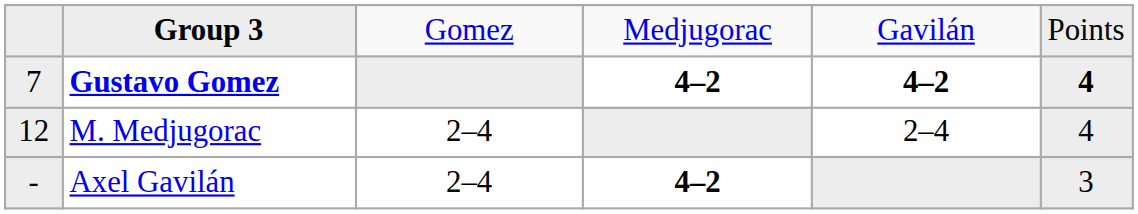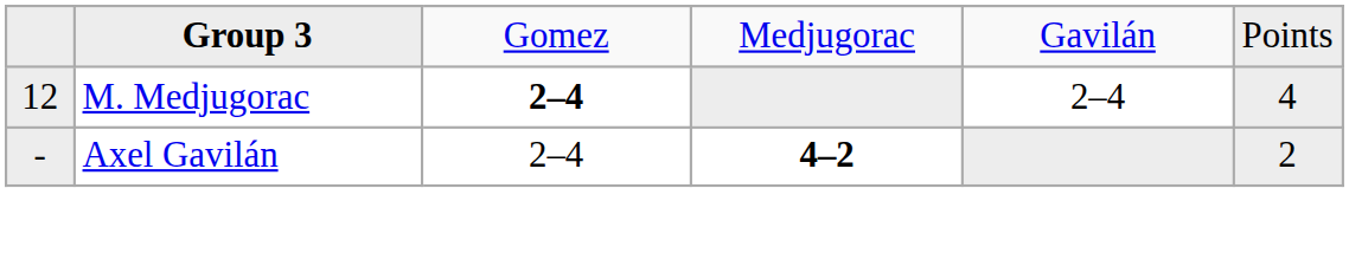- row: 7 | Gustavo Gomez | 4–2 | 4–2 | 4
M. Medjugorac | column 3: normal -> bold
Axel Gavilán | column 6: 3 -> 2
